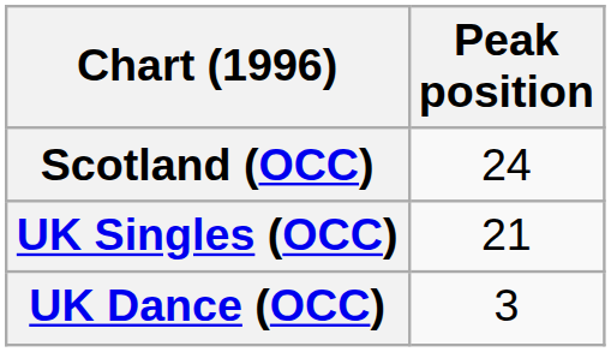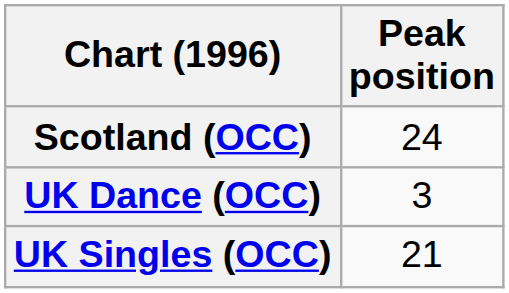rows swapped: UK Singles (OCC) <-> UK Dance (OCC)
